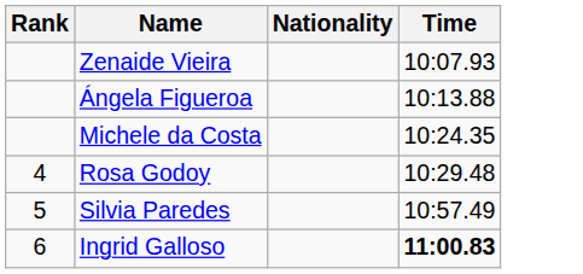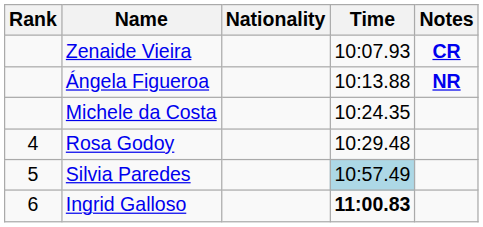+ column: Notes | CR | NR
Silvia Paredes | Time: no background -> lightblue background
